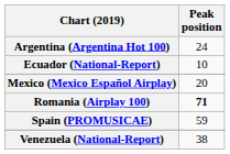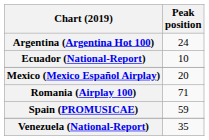Romania (Airplay 100) | Peak position: bold -> normal
Venezuela (National-Report) | Peak position: 38 -> 35
